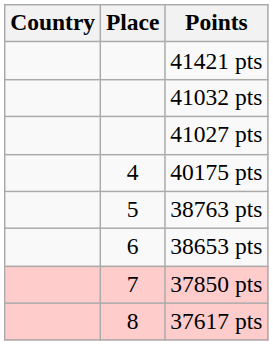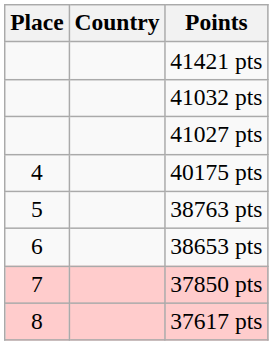columns swapped: Place <-> Country
